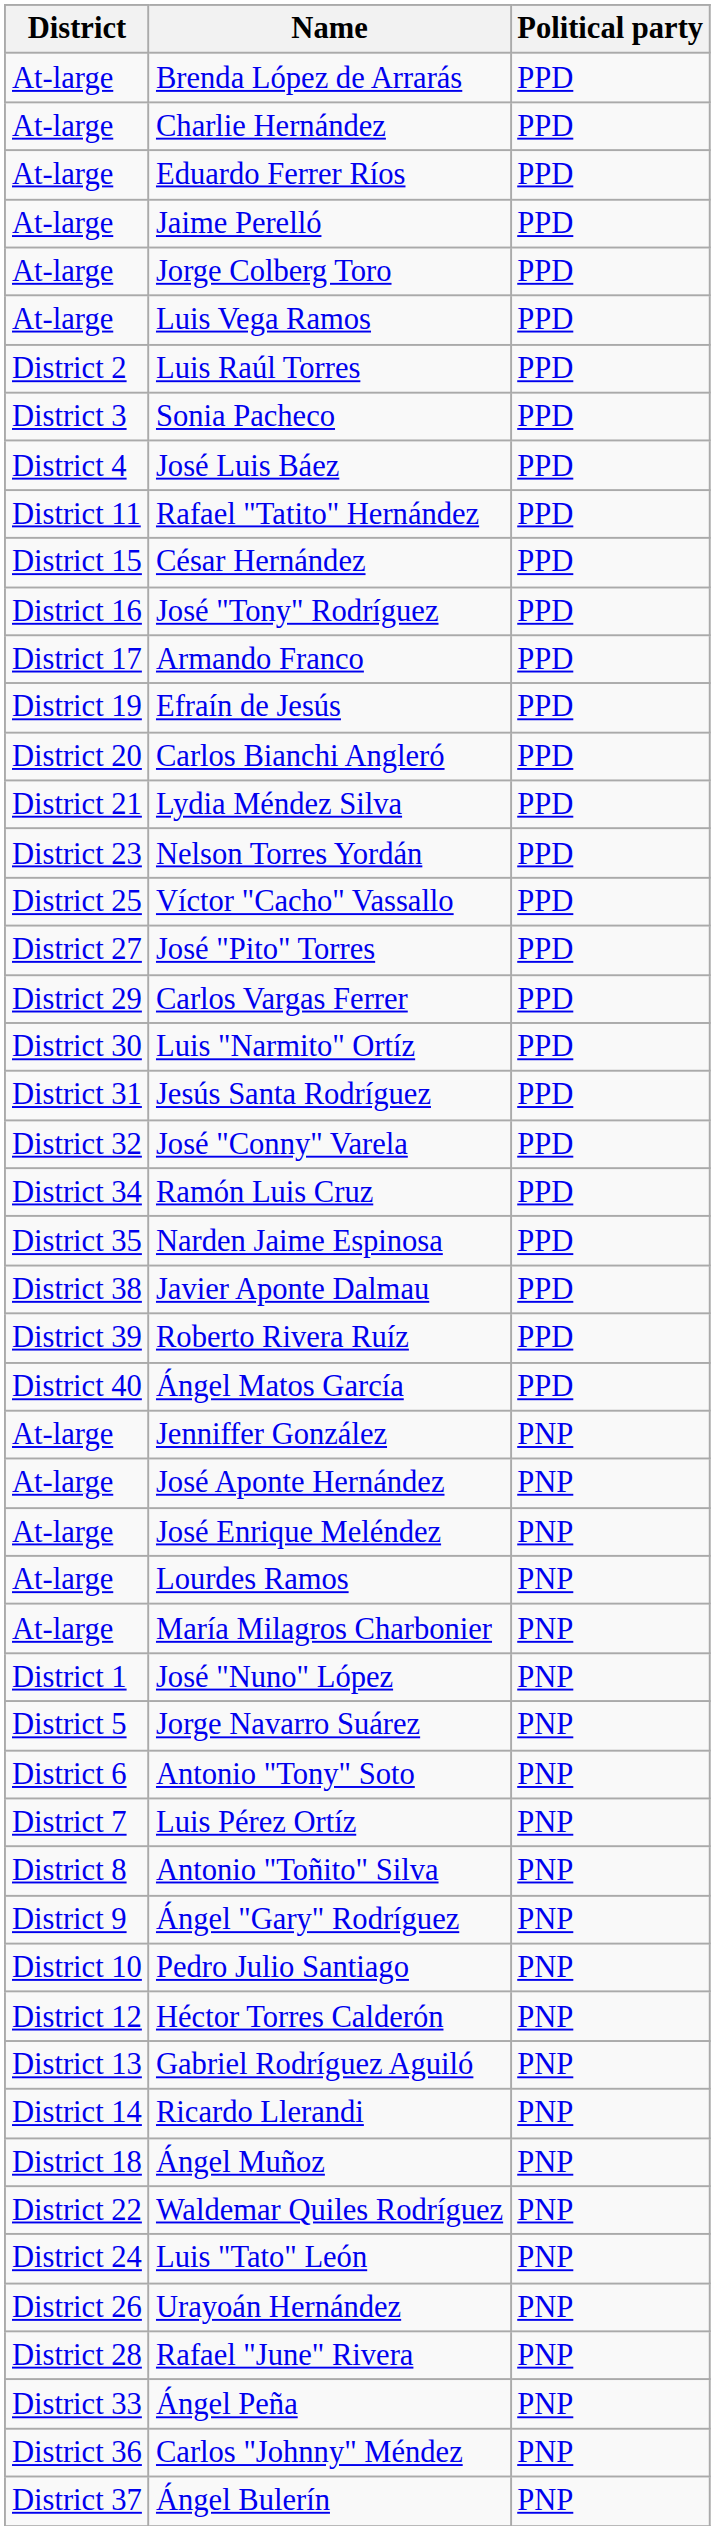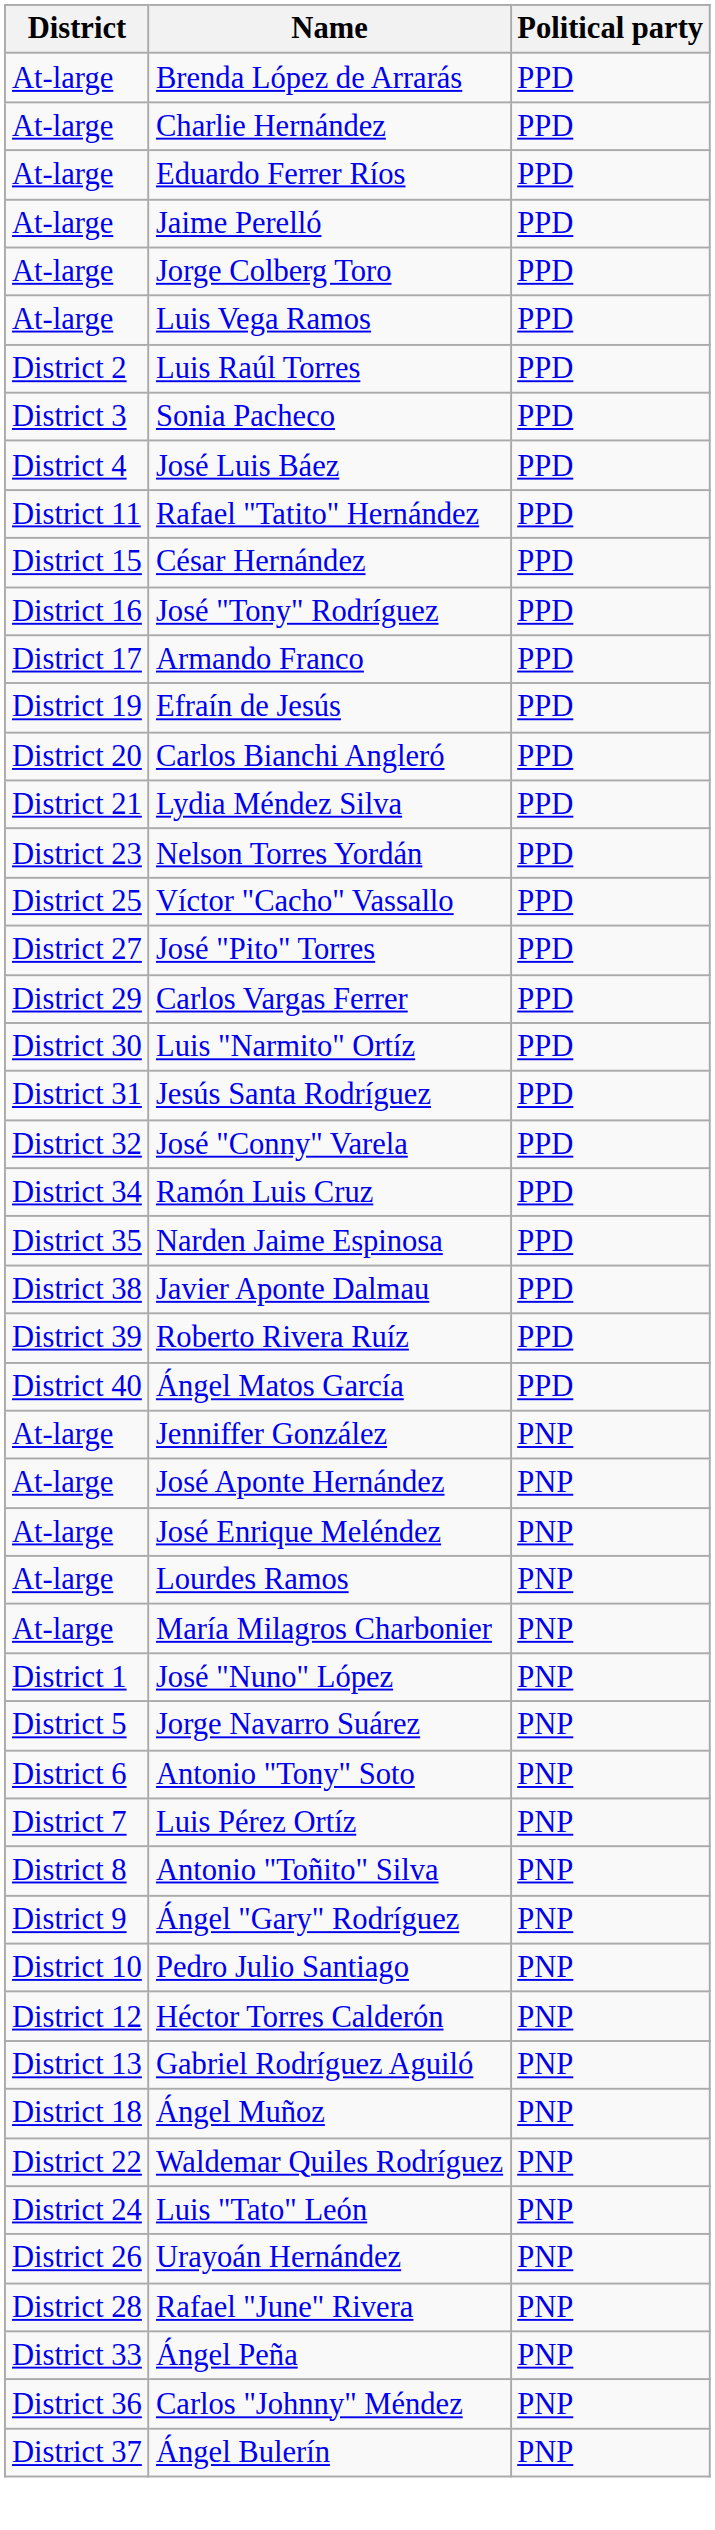- row: District 14 | Ricardo Llerandi | PNP
